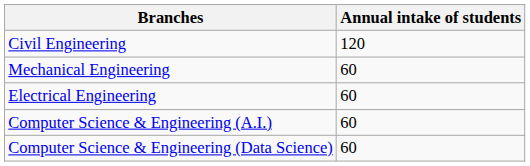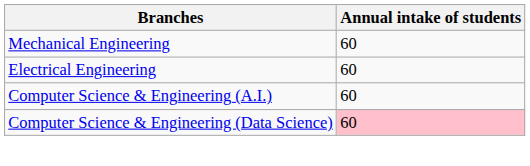- row: Civil Engineering | 120
Computer Science & Engineering (Data Science) | Annual intake of students: no background -> pink background
